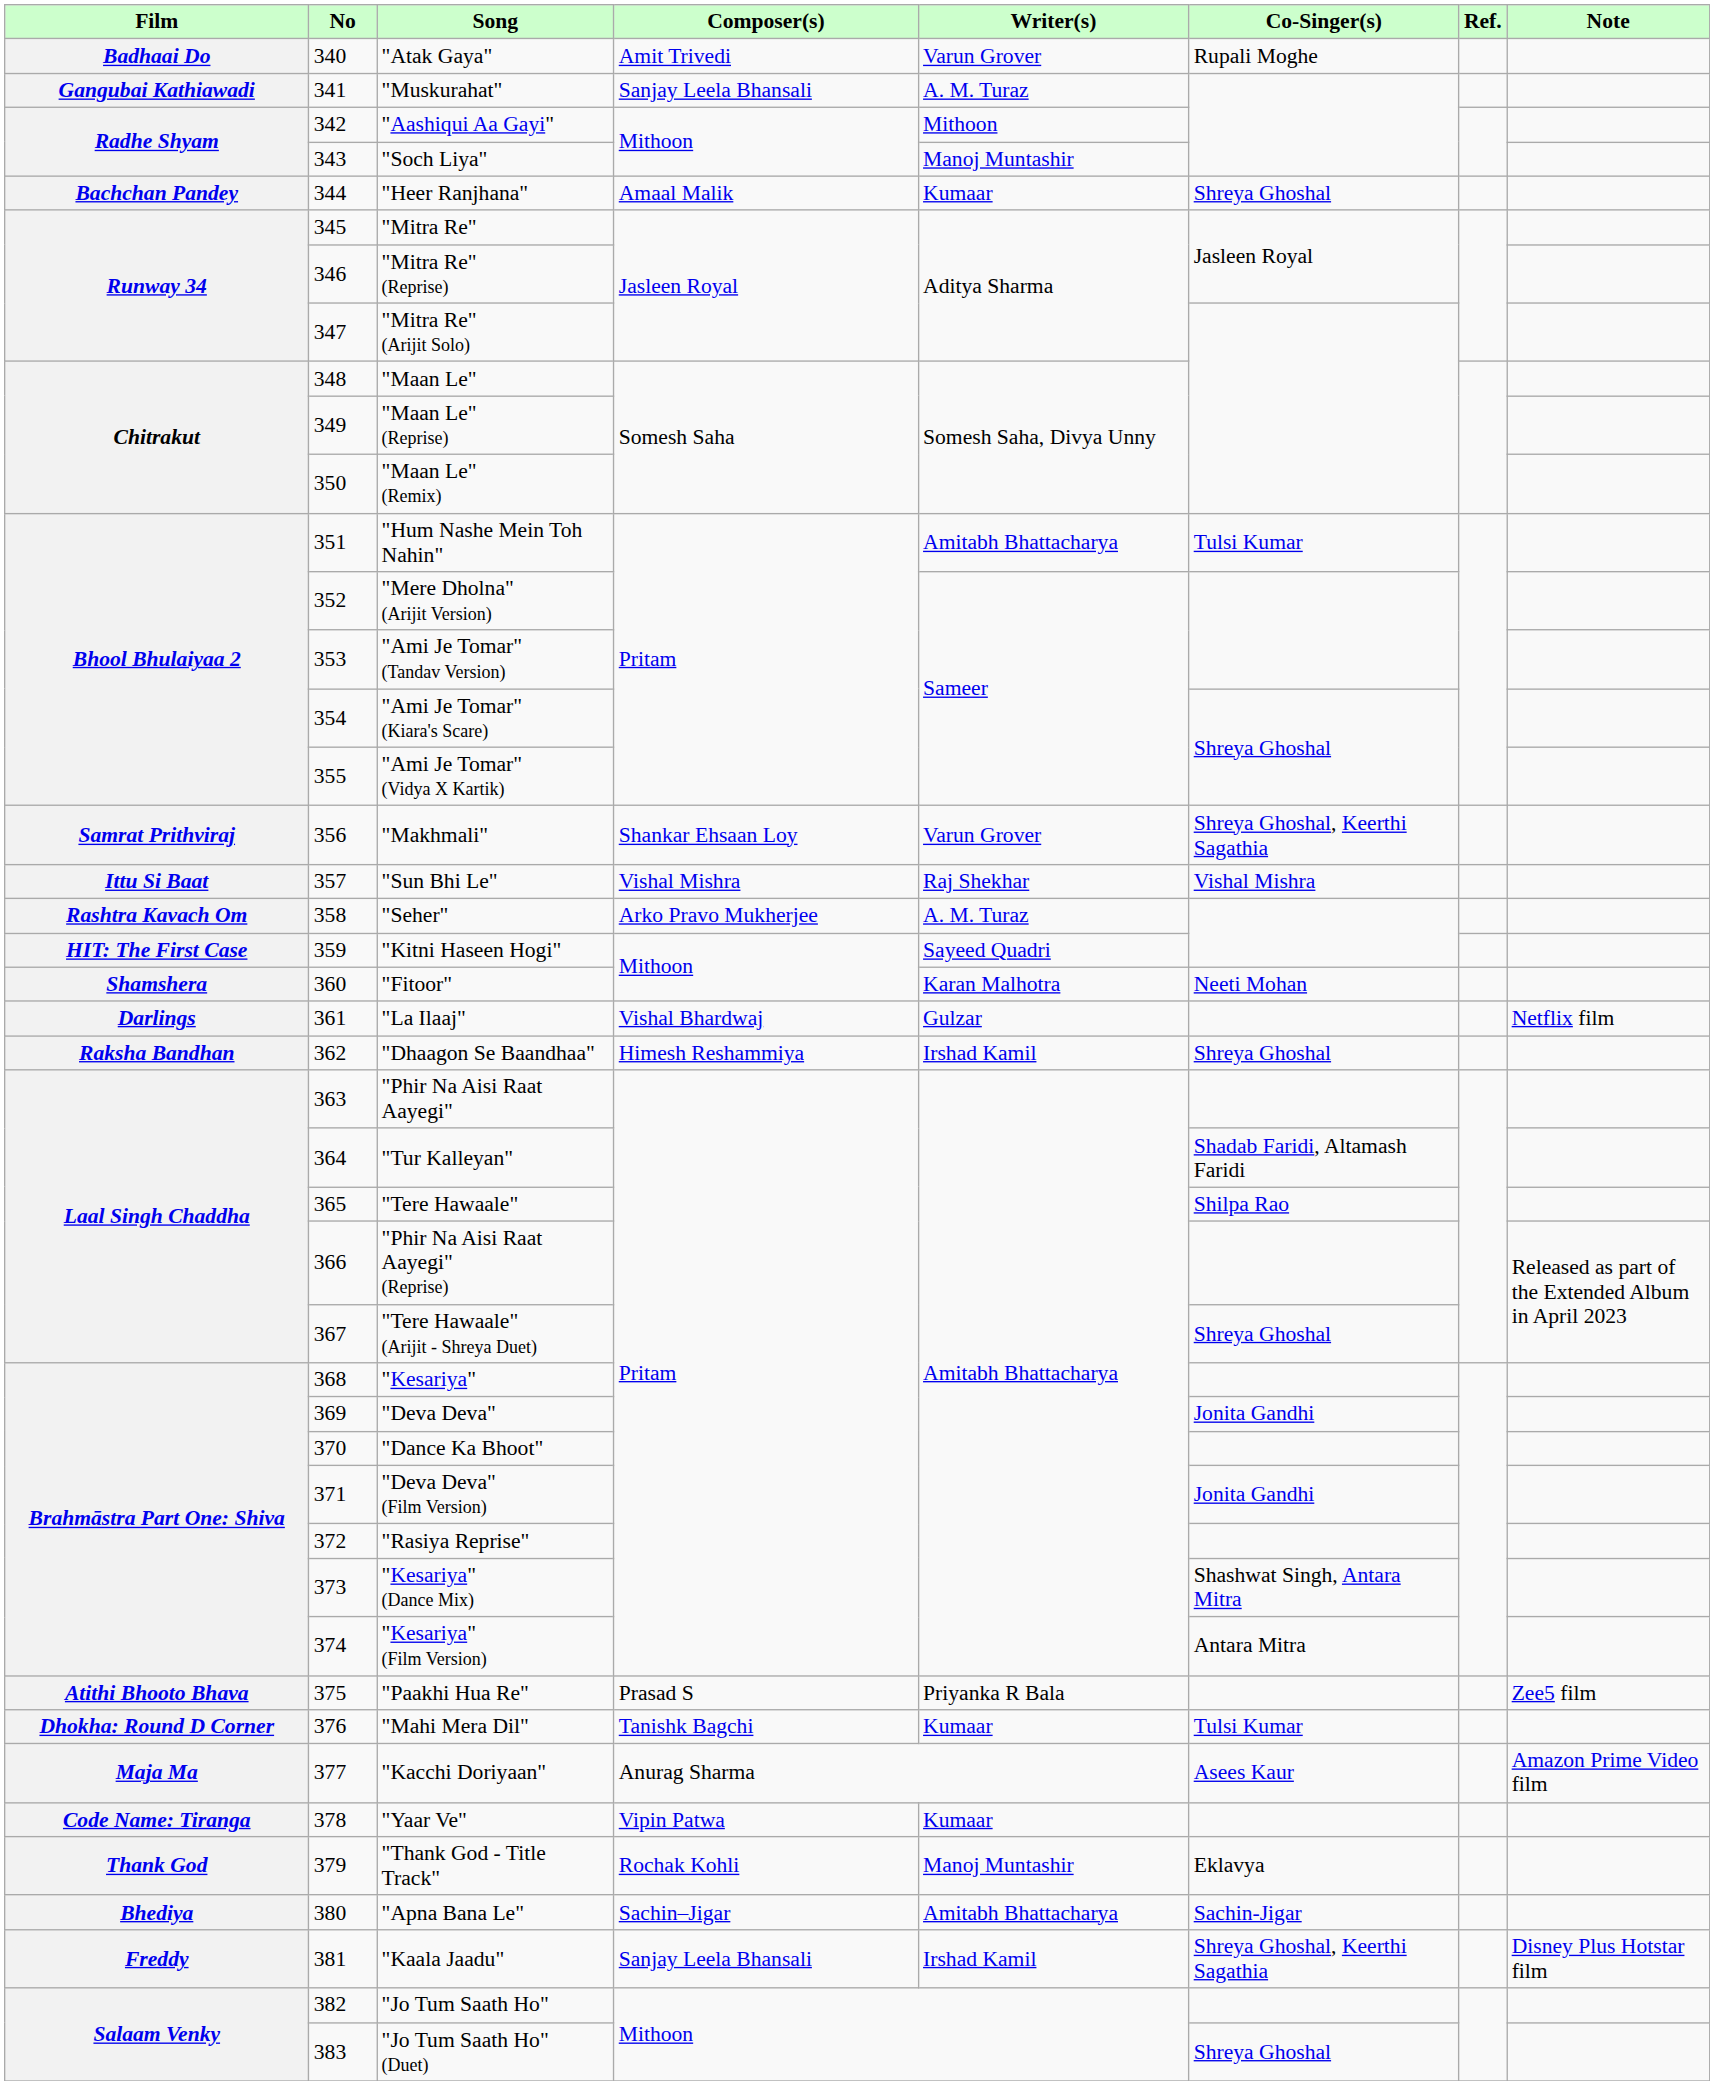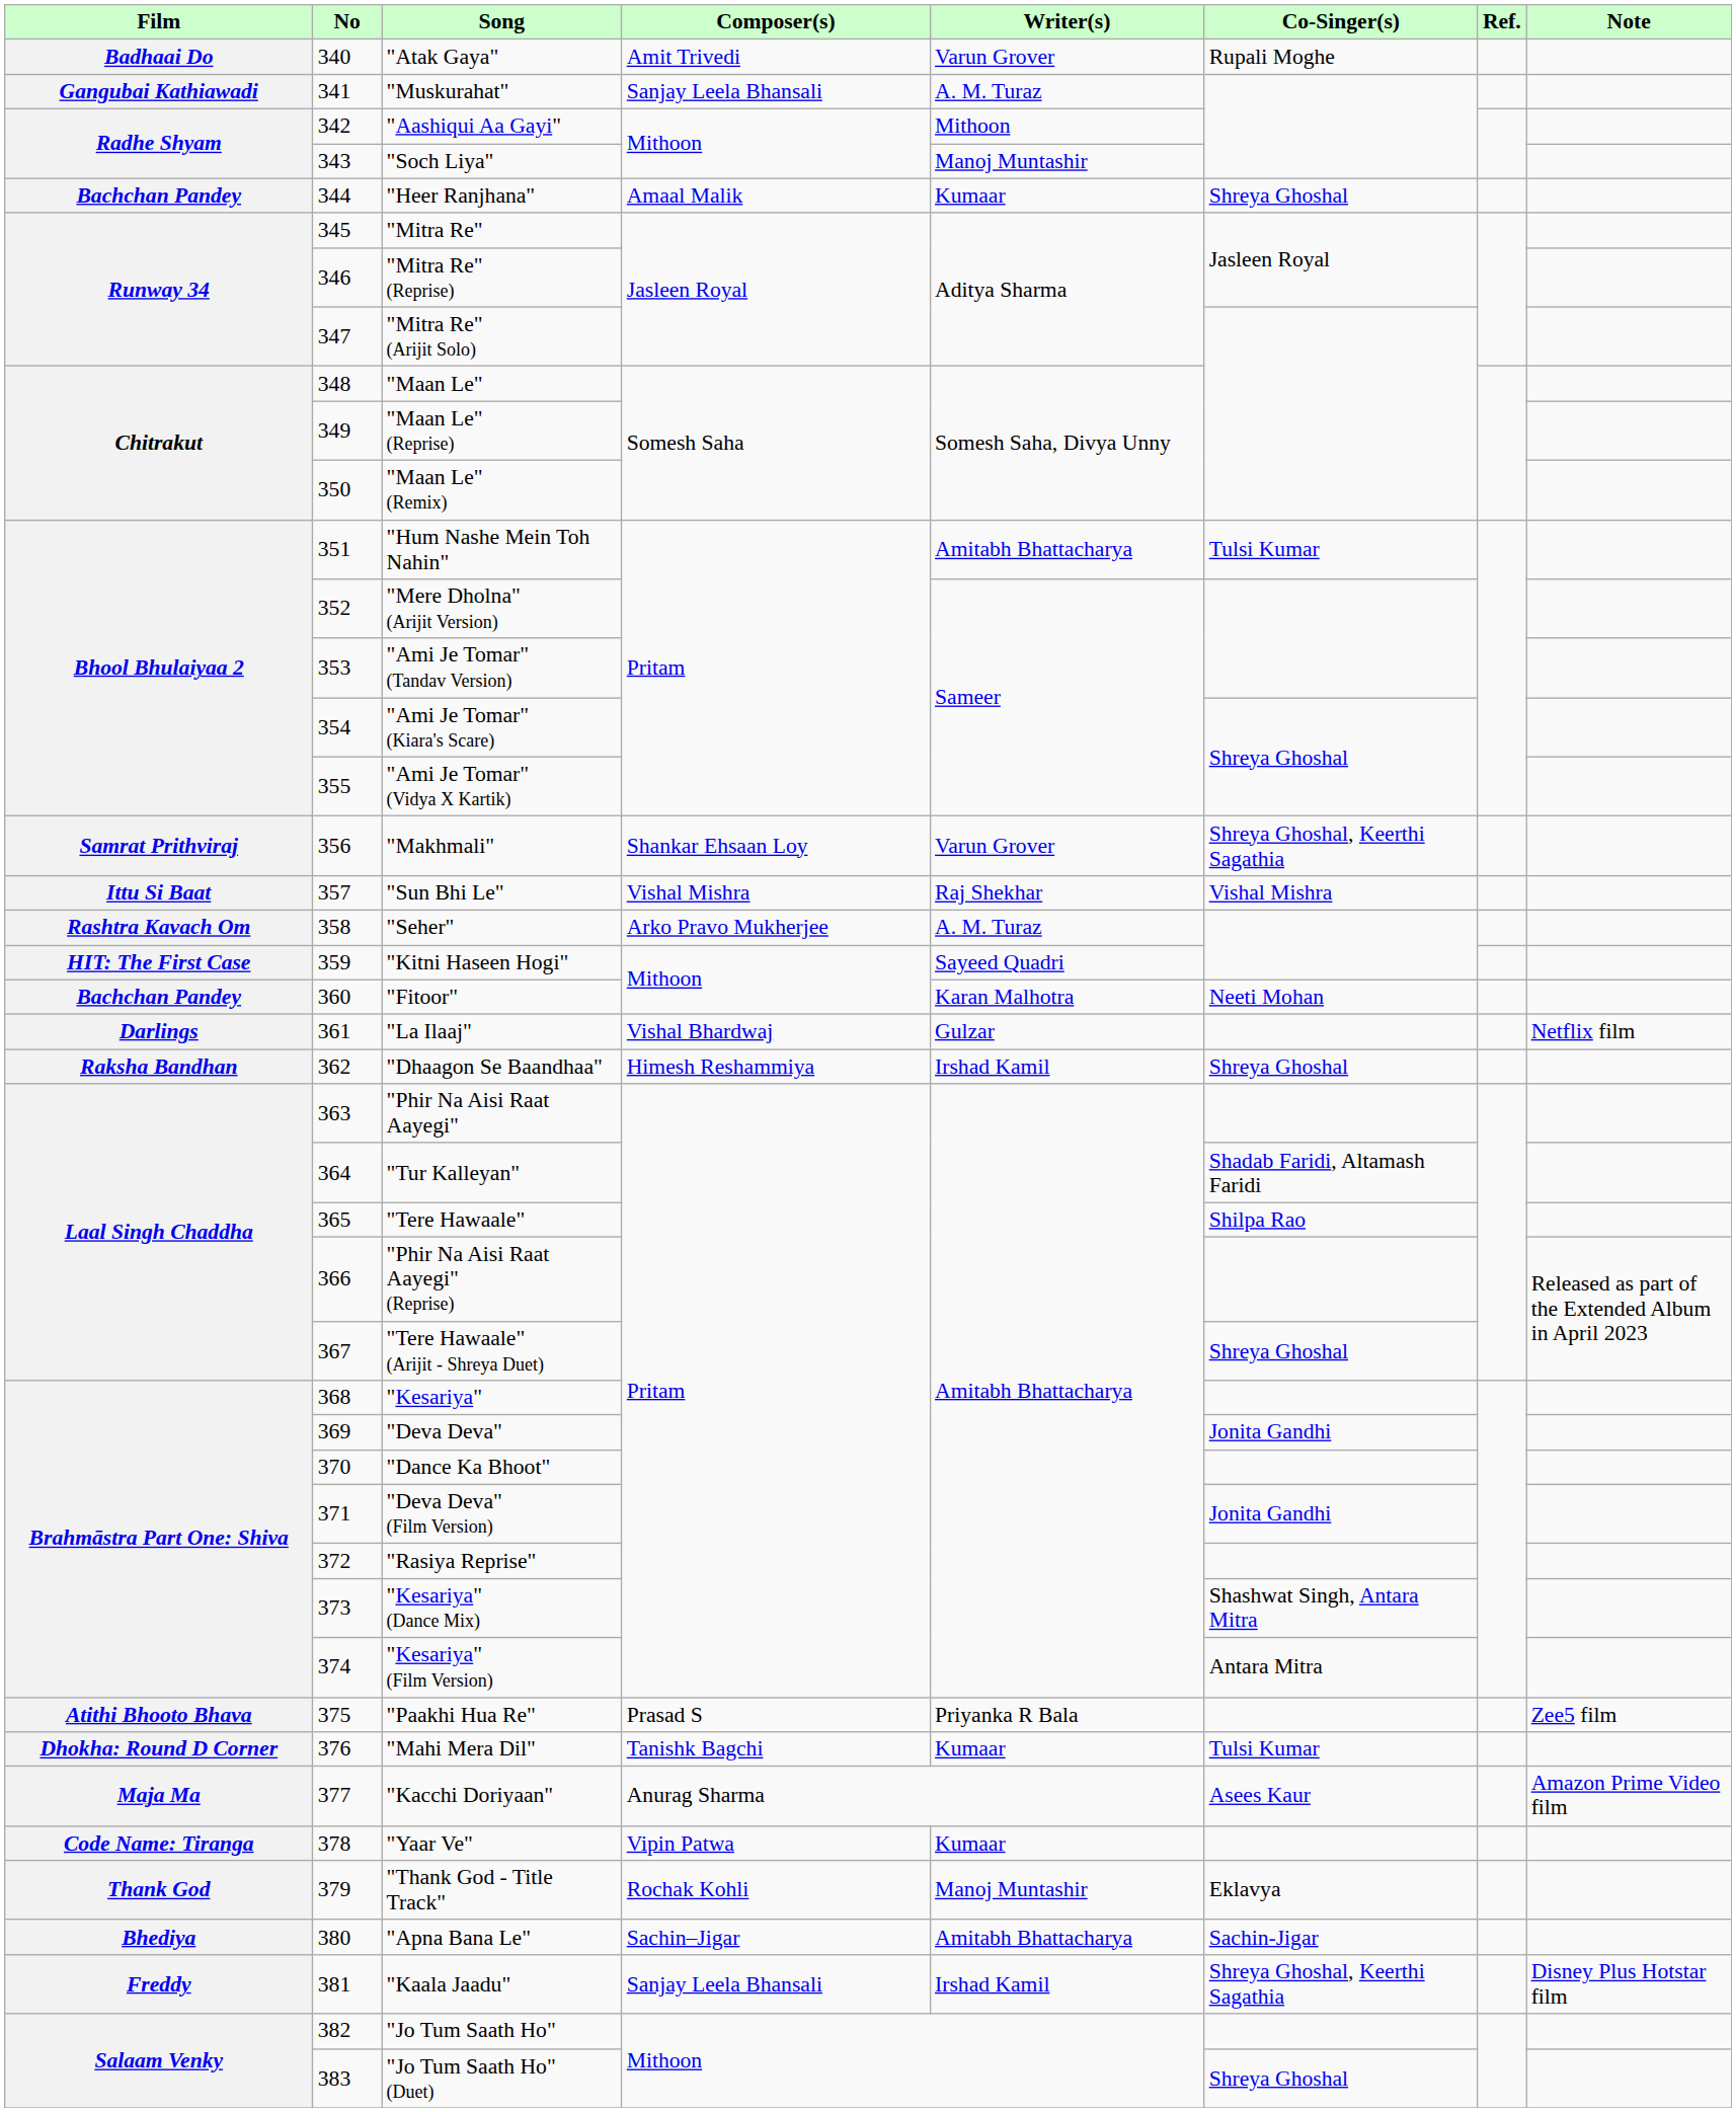"Fitoor" | Film: Shamshera -> Bachchan Pandey
